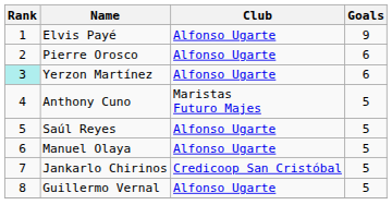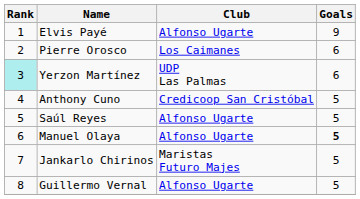Pierre Orosco | Club: Alfonso Ugarte -> Los Caimanes
Yerzon Martínez | Club: Alfonso Ugarte -> UDP Las Palmas
Anthony Cuno | Club: Maristas Futuro Majes -> Credicoop San Cristóbal
Manuel Olaya | Goals: normal -> bold
Jankarlo Chirinos | Club: Credicoop San Cristóbal -> Maristas Futuro Majes
